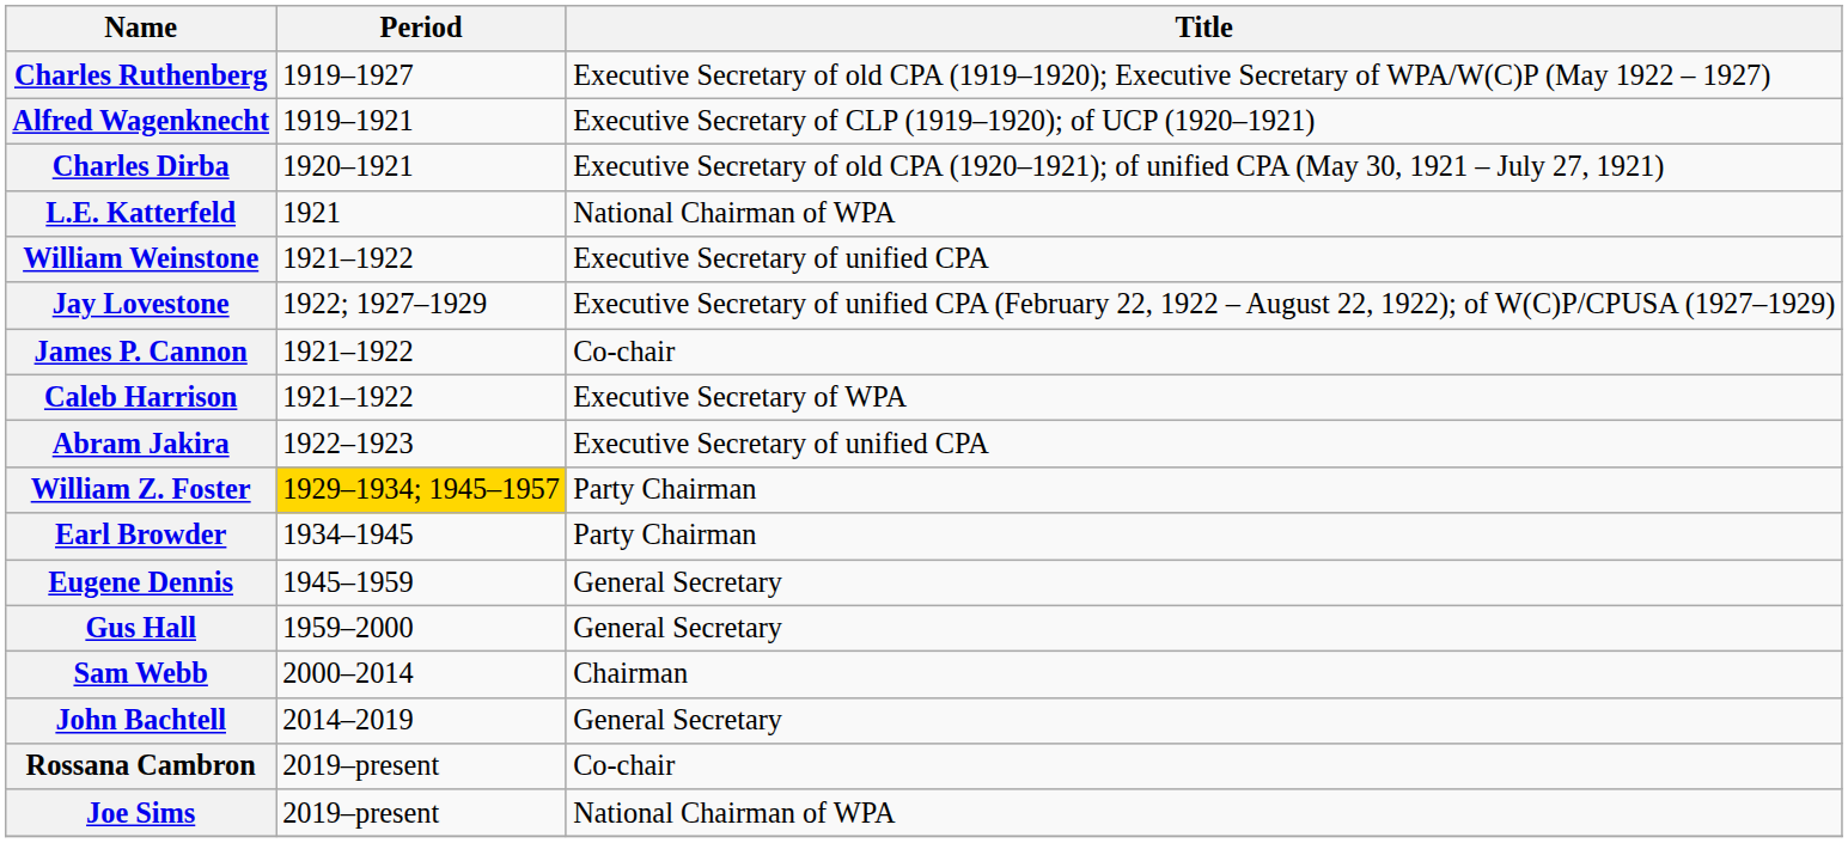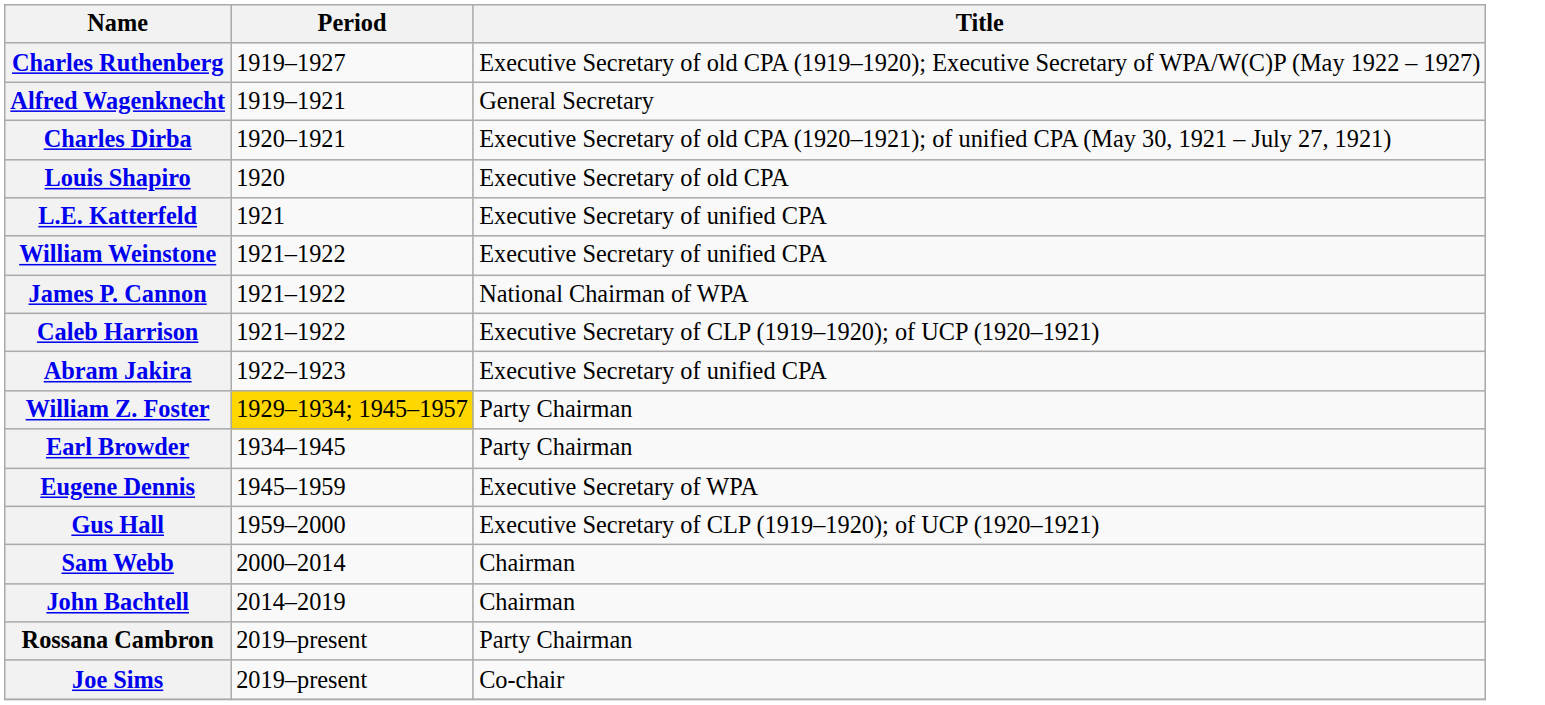Alfred Wagenknecht | Title: Executive Secretary of CLP (1919–1920); of UCP (1920–1921) -> General Secretary
+ row: Louis Shapiro | 1920 | Executive Secretary of old CPA
L.E. Katterfeld | Title: National Chairman of WPA -> Executive Secretary of unified CPA
- row: Jay Lovestone | 1922; 1927–1929 | Executive Secretary of unified CPA (February 22, 1922 – August 22, 1922); of W(C)P/CPUSA (1927–1929)
James P. Cannon | Title: Co-chair -> National Chairman of WPA
Caleb Harrison | Title: Executive Secretary of WPA -> Executive Secretary of CLP (1919–1920); of UCP (1920–1921)
Eugene Dennis | Title: General Secretary -> Executive Secretary of WPA
Gus Hall | Title: General Secretary -> Executive Secretary of CLP (1919–1920); of UCP (1920–1921)
John Bachtell | Title: General Secretary -> Chairman
Rossana Cambron | Title: Co-chair -> Party Chairman
Joe Sims | Title: National Chairman of WPA -> Co-chair
